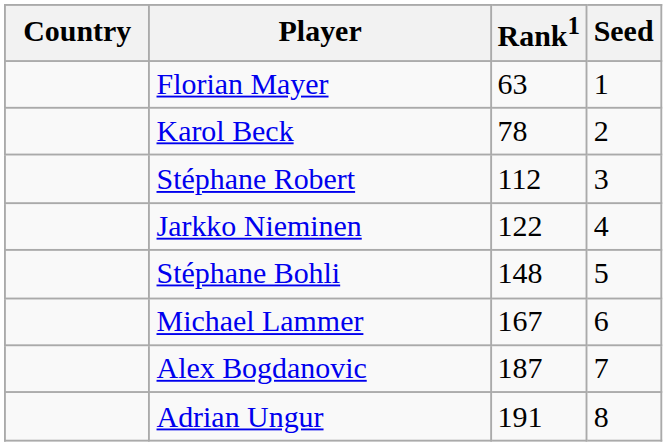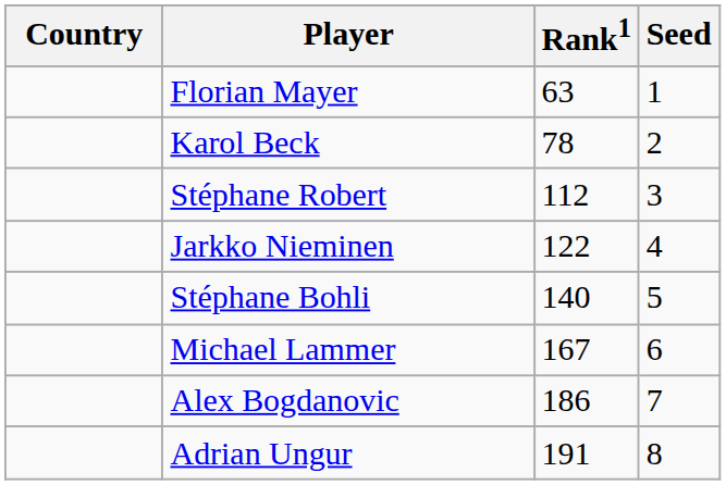Stéphane Bohli | Rank1: 148 -> 140
Alex Bogdanovic | Rank1: 187 -> 186
